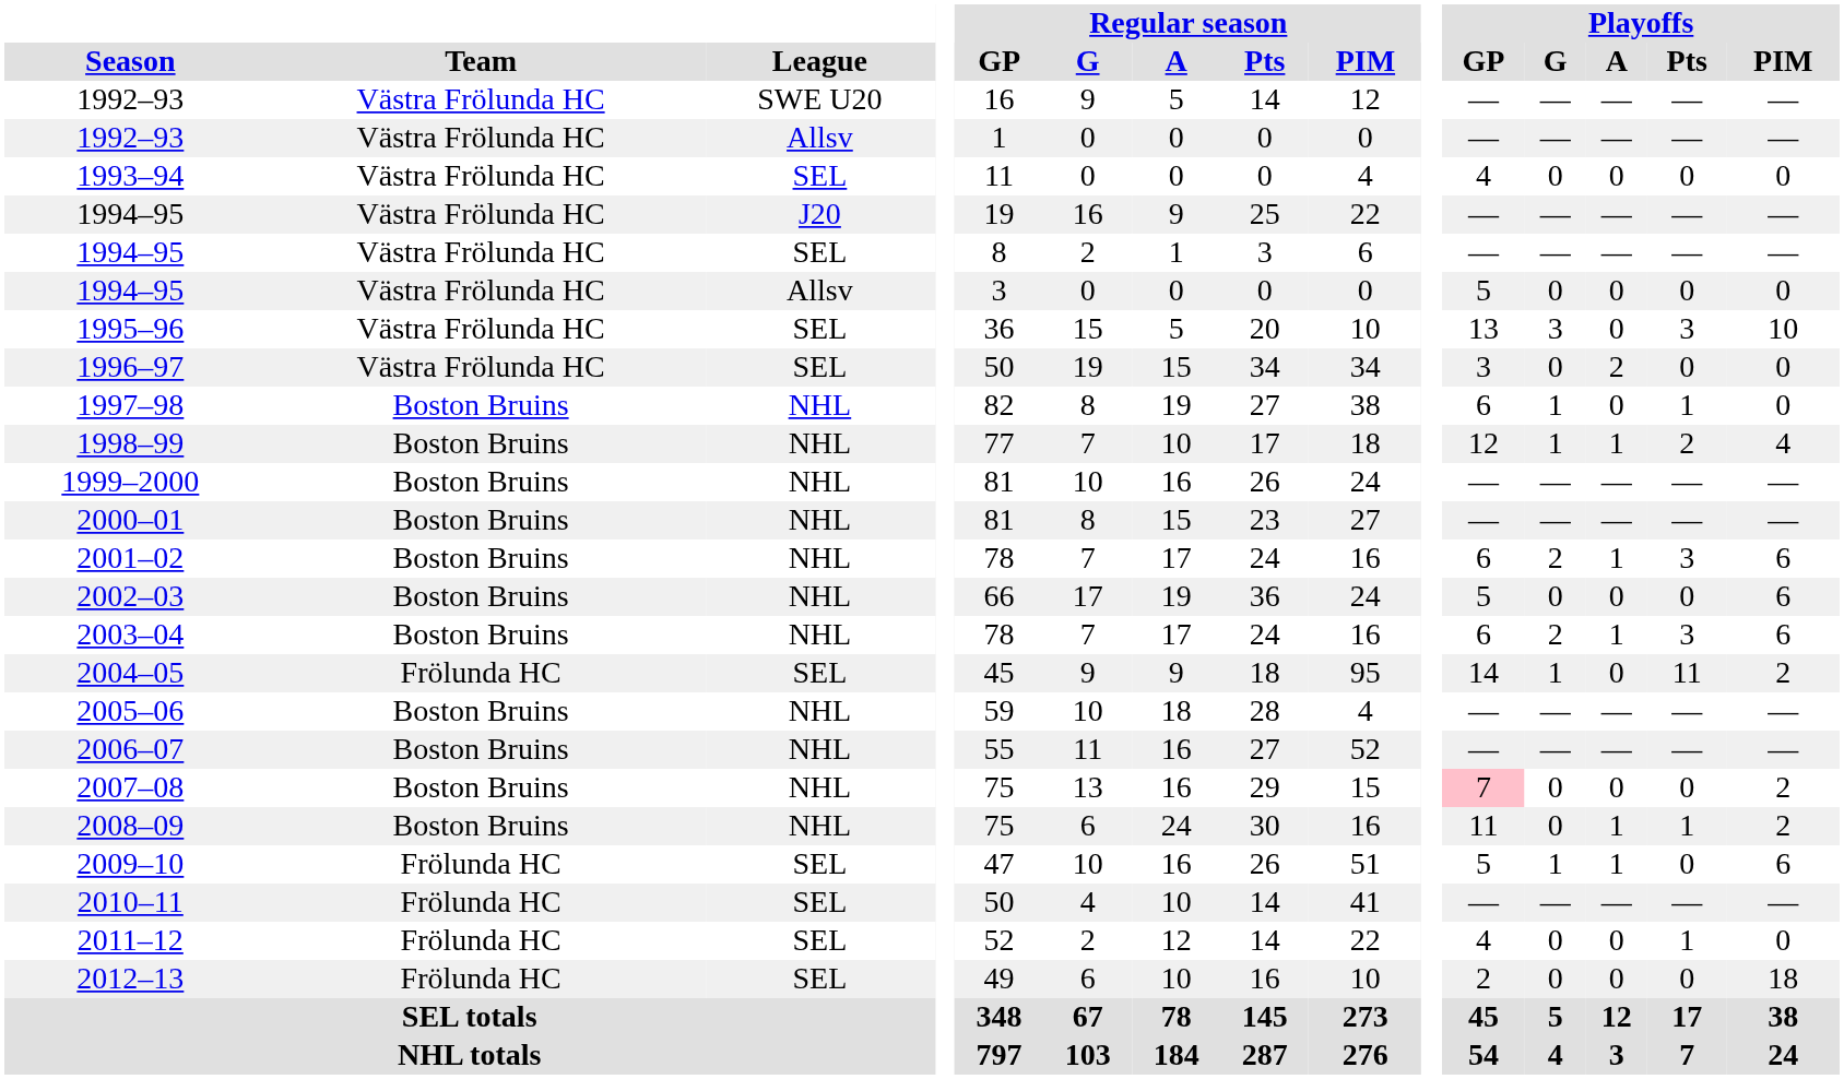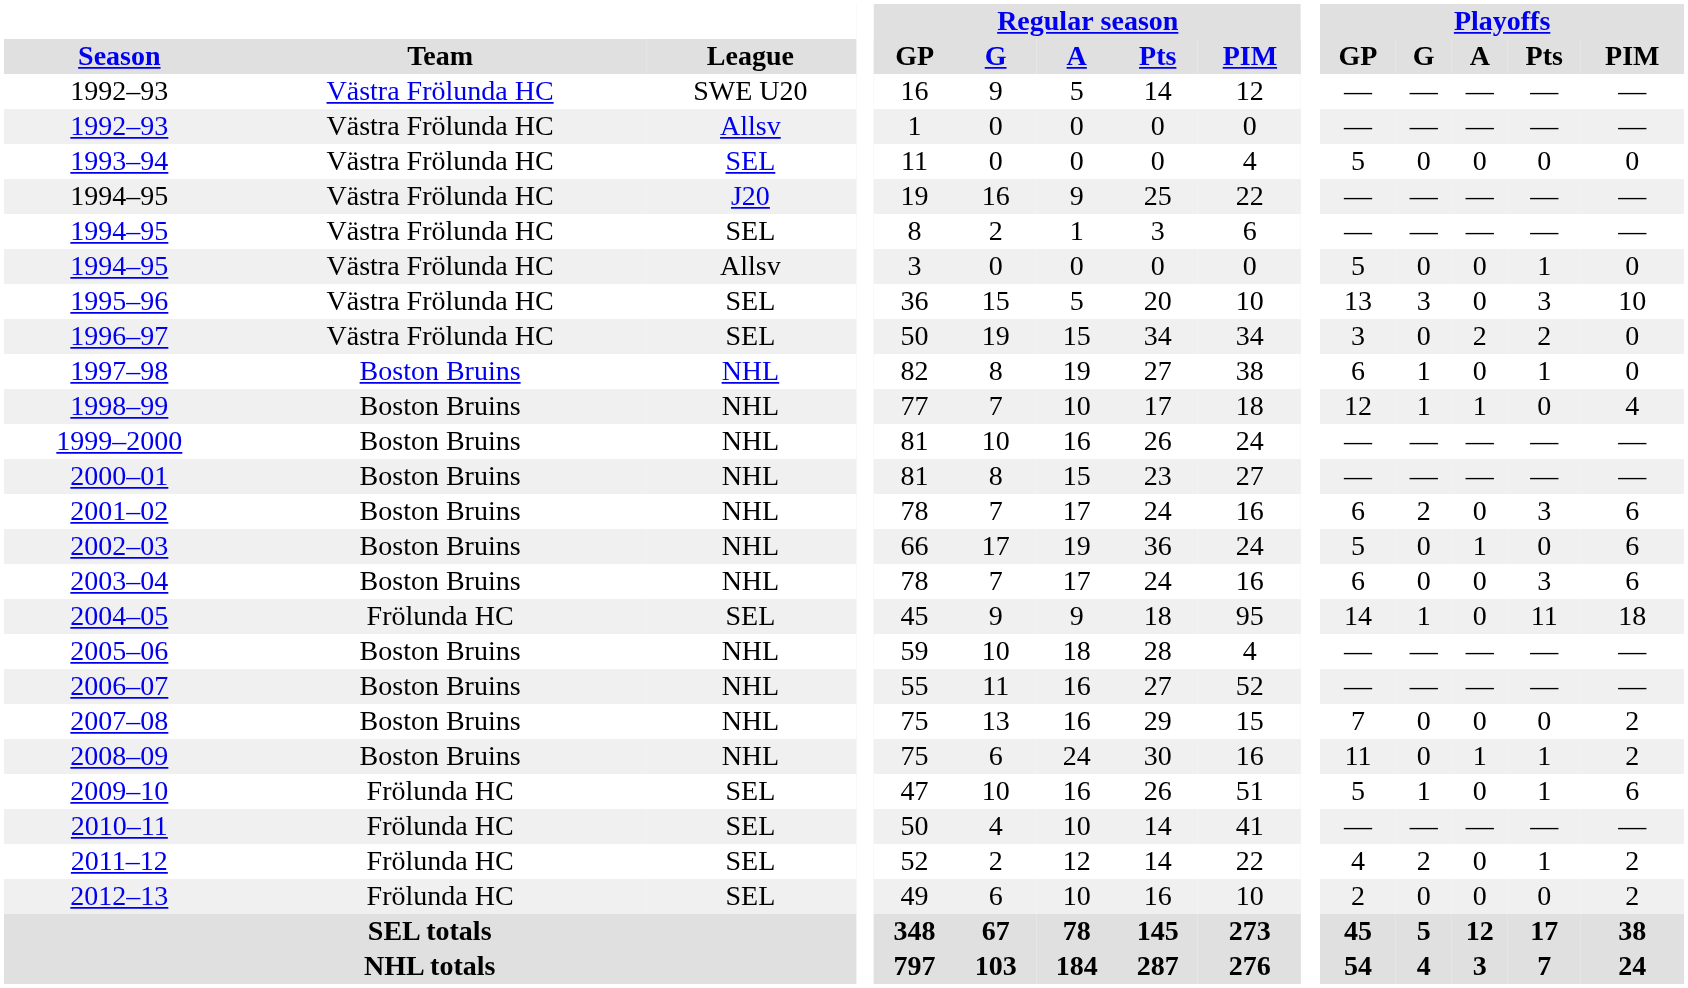1993–94 | Playoffs / GP: 4 -> 5
1994–95 / Allsv | Playoffs / Pts: 0 -> 1
1996–97 | Playoffs / Pts: 0 -> 2
1998–99 | Playoffs / Pts: 2 -> 0
2001–02 | Playoffs / A: 1 -> 0
2002–03 | Playoffs / A: 0 -> 1
2003–04 | Playoffs / G: 2 -> 0
2003–04 | Playoffs / A: 1 -> 0
2004–05 | Playoffs / PIM: 2 -> 18
2007–08 | Playoffs / GP: pink background -> no background
2009–10 | Playoffs / A: 1 -> 0
2009–10 | Playoffs / Pts: 0 -> 1
2011–12 | Playoffs / G: 0 -> 2
2011–12 | Playoffs / PIM: 0 -> 2
2012–13 | Playoffs / PIM: 18 -> 2
